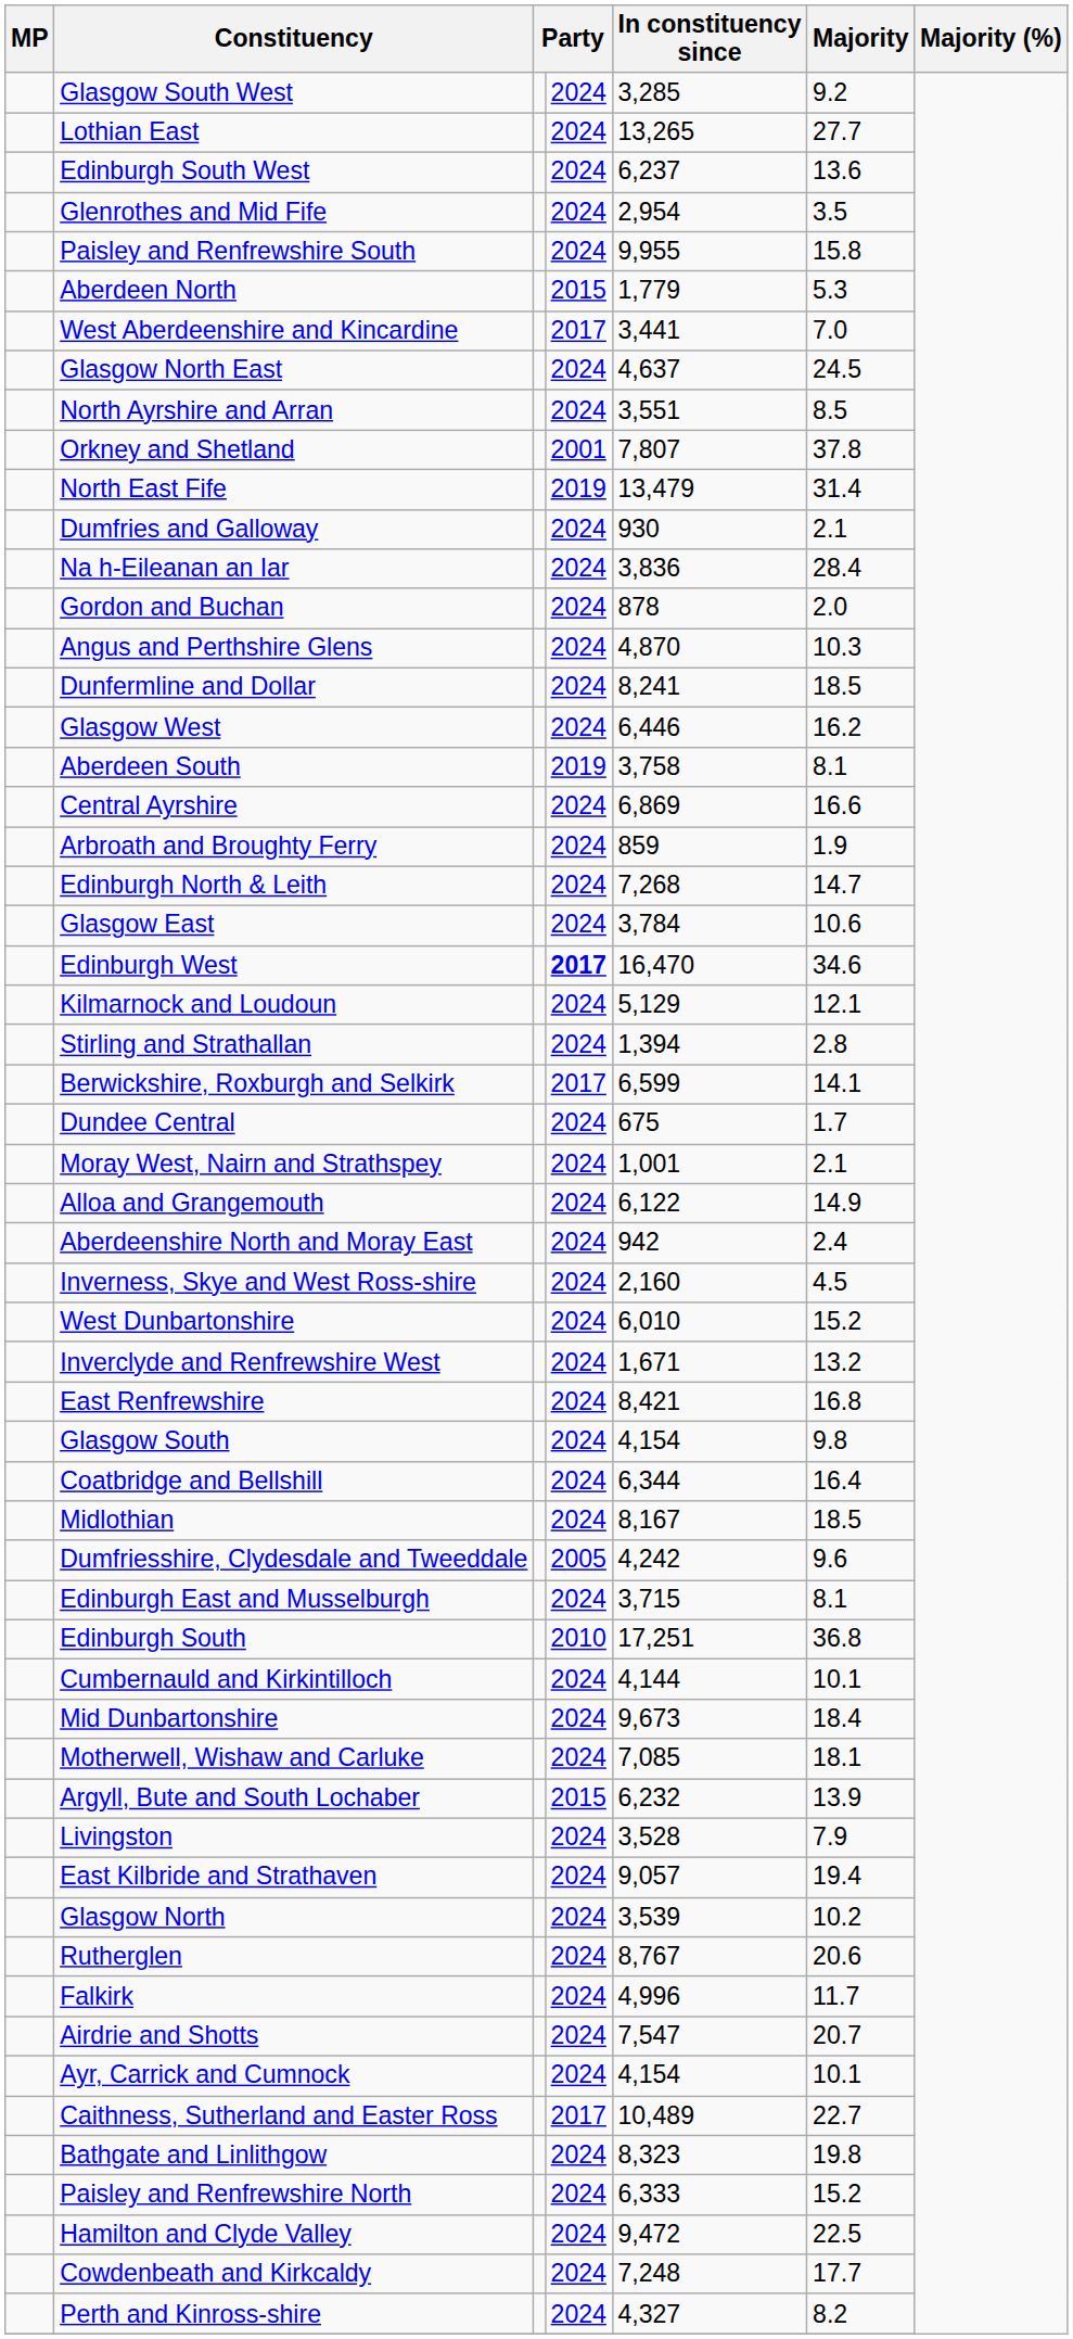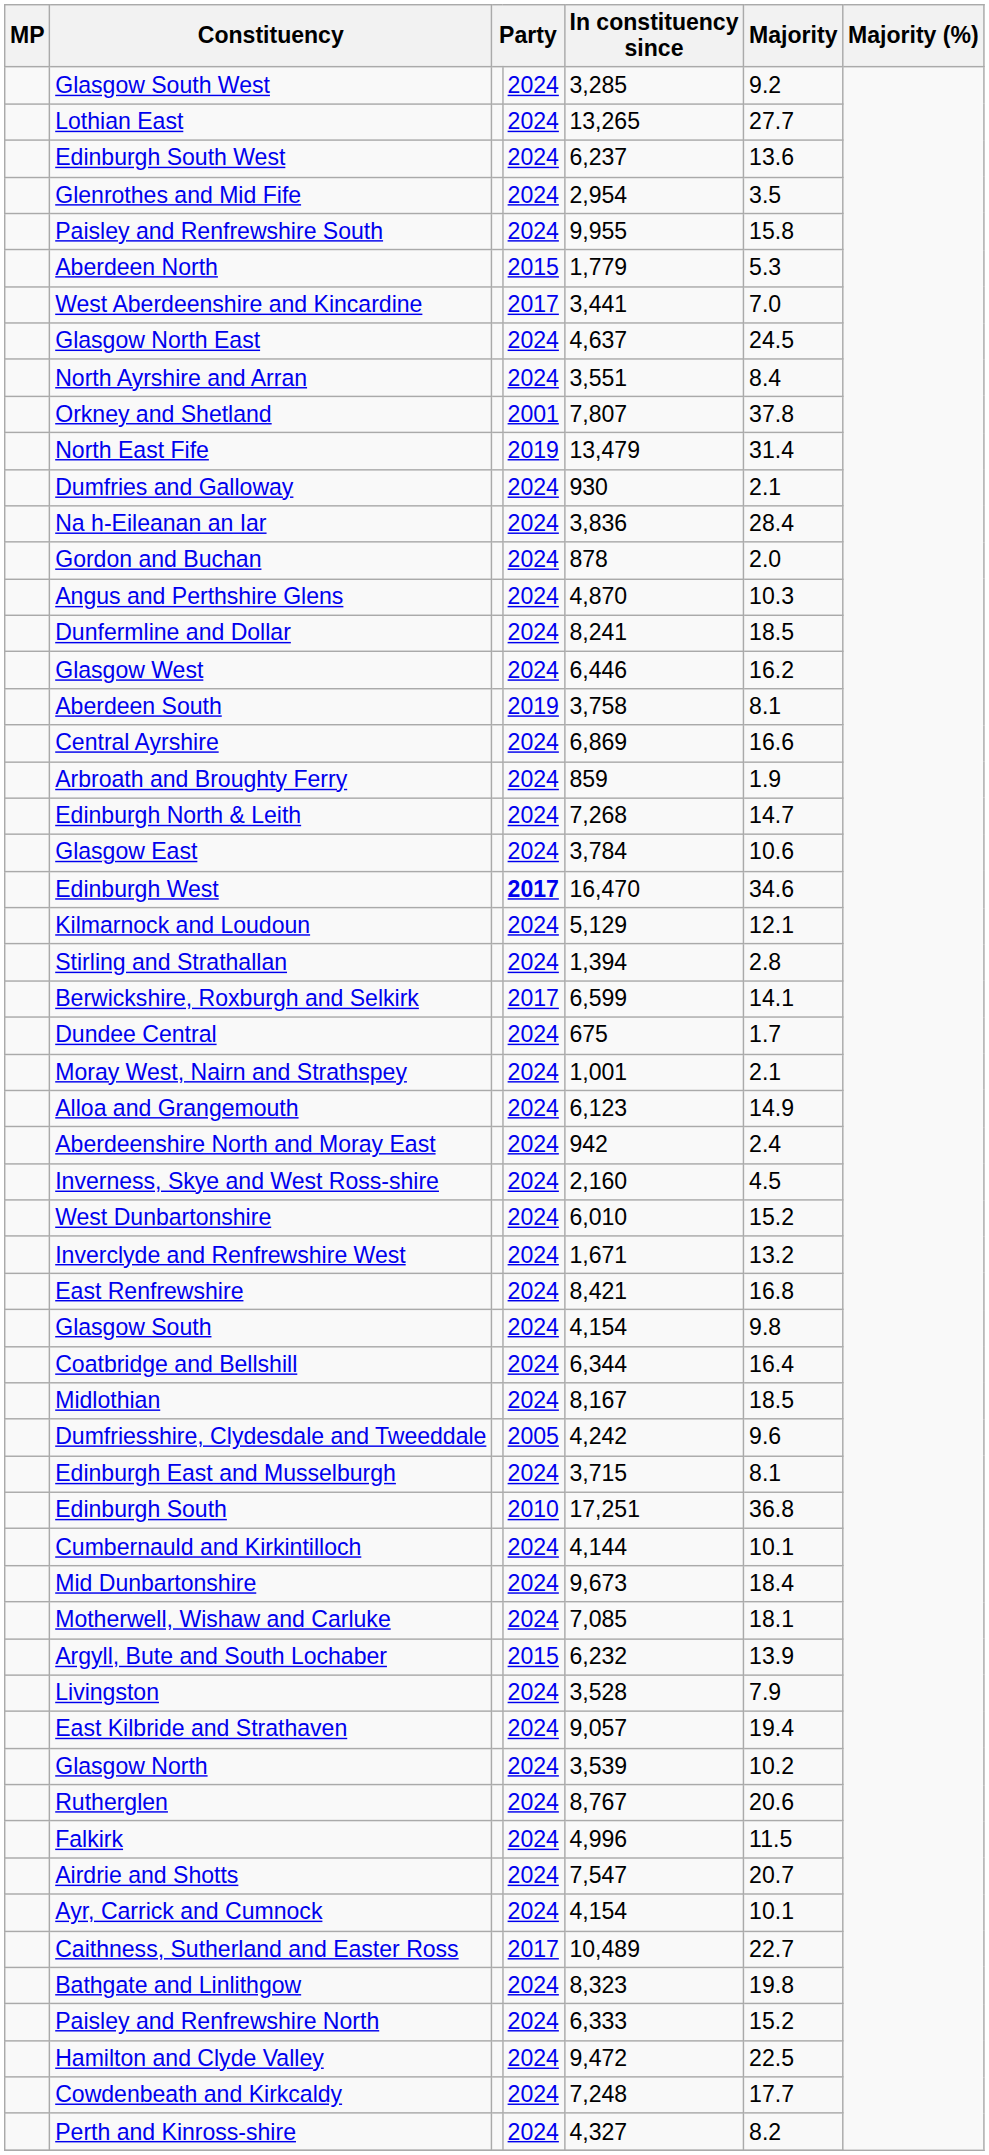North Ayrshire and Arran | Majority: 8.5 -> 8.4
Alloa and Grangemouth | In constituency since: 6,122 -> 6,123
Falkirk | Majority: 11.7 -> 11.5
